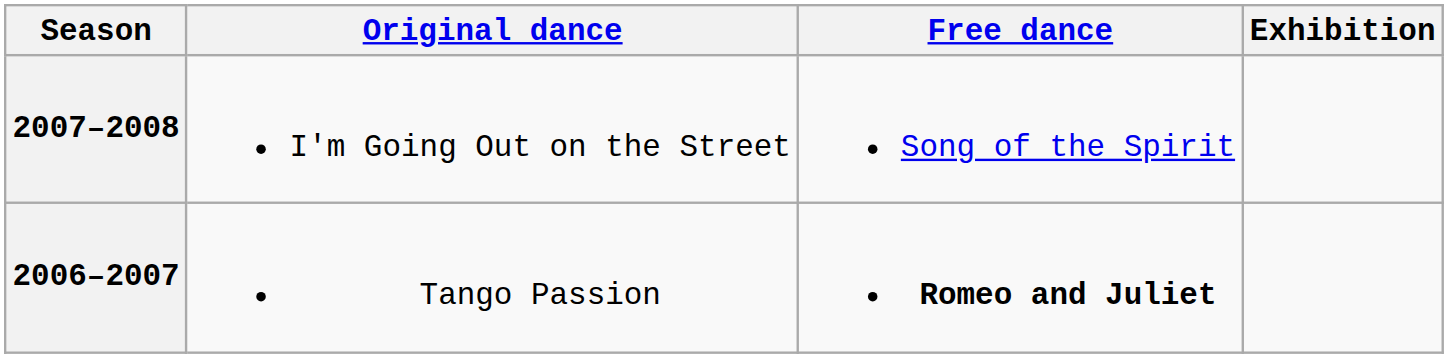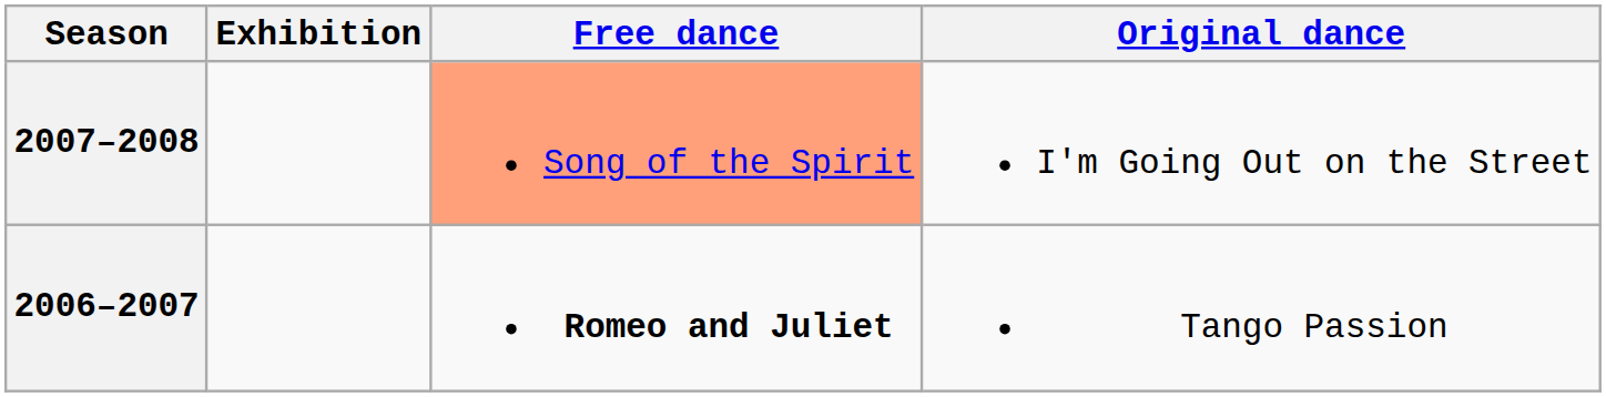columns swapped: Original dance <-> Exhibition
2007–2008 | Free dance: no background -> lightsalmon background
